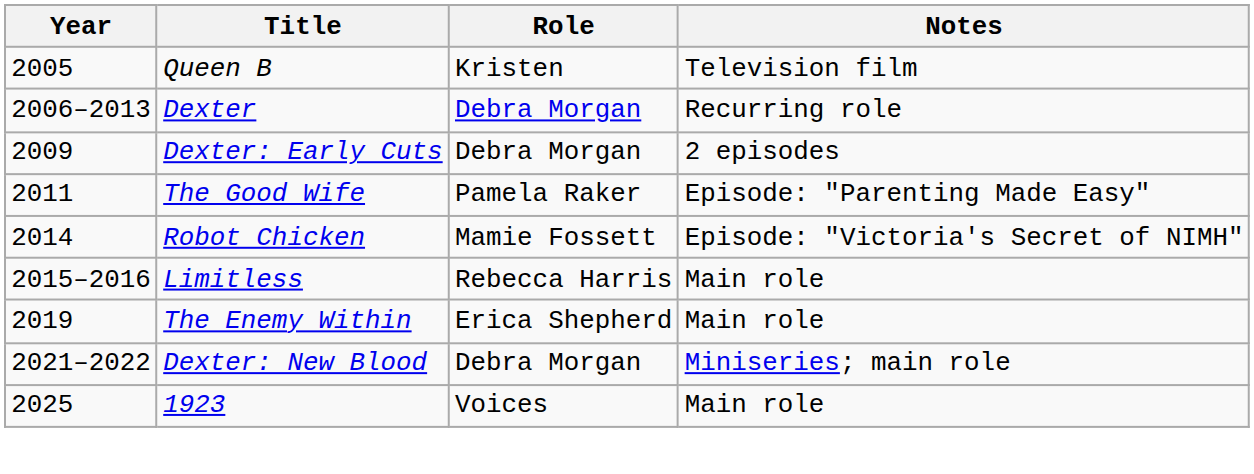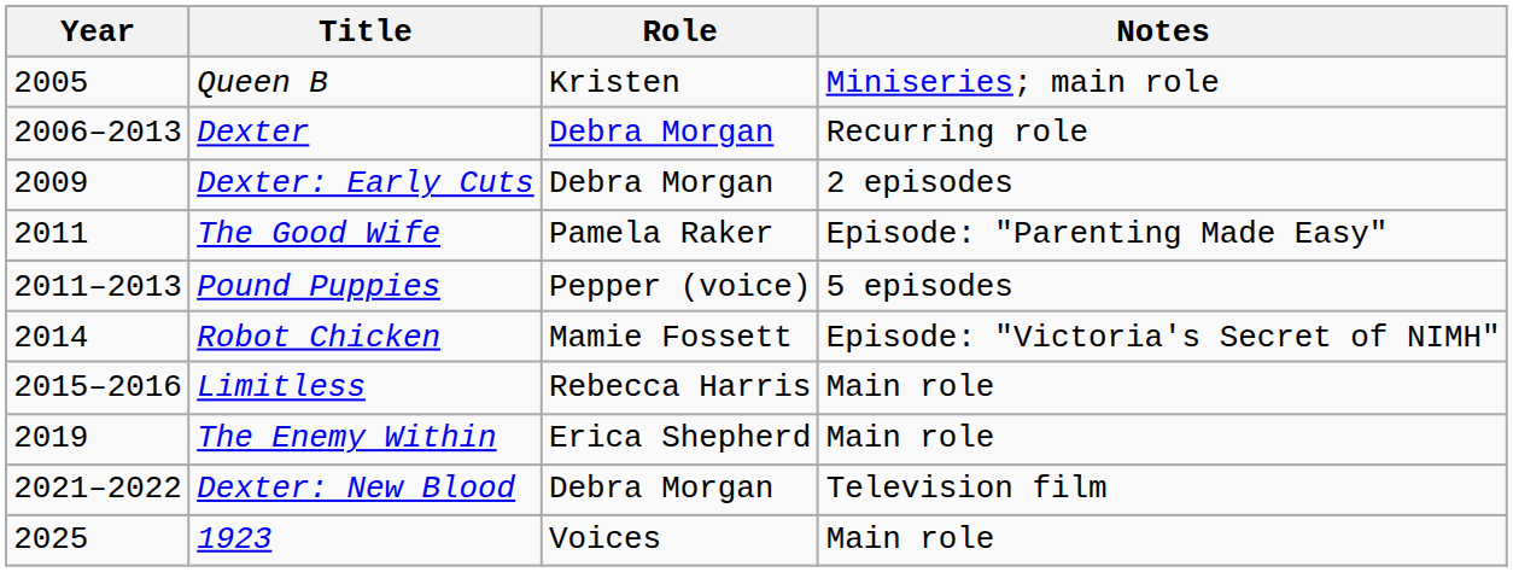Queen B | Notes: Television film -> Miniseries; main role
+ row: 2011–2013 | Pound Puppies | Pepper (voice) | 5 episodes
Dexter: New Blood | Notes: Miniseries; main role -> Television film
